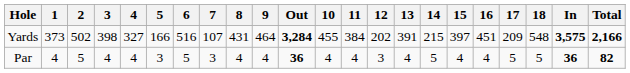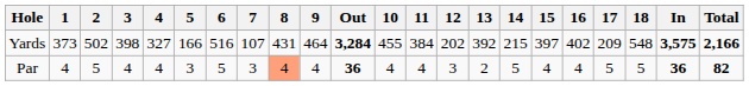Yards | 13: 391 -> 392
Yards | 16: 451 -> 402
Par | 8: no background -> lightsalmon background
Par | 13: 4 -> 2
